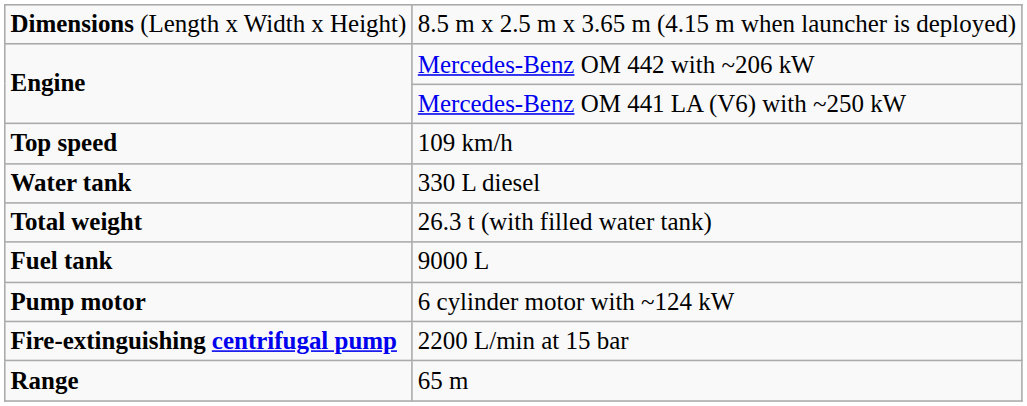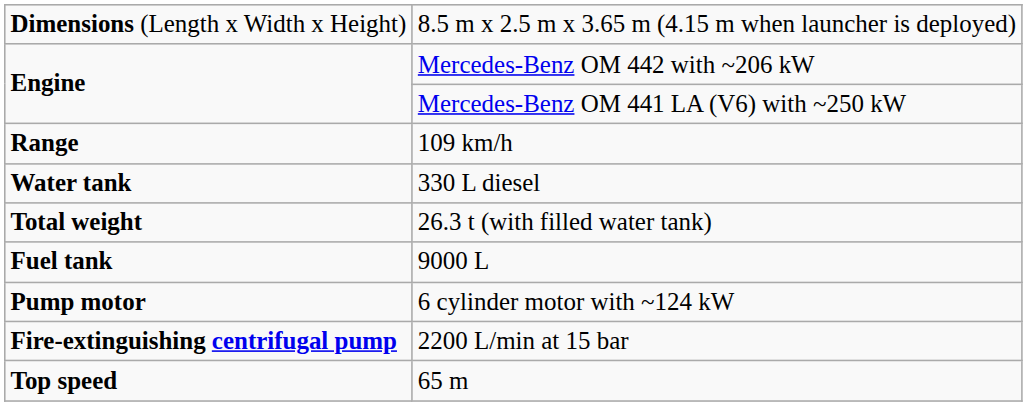109 km/h | column 1: Top speed -> Range
65 m | column 1: Range -> Top speed
